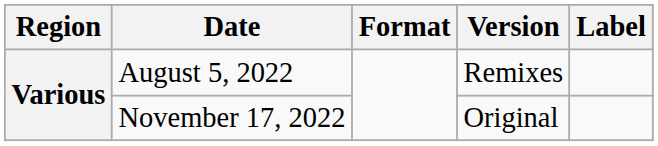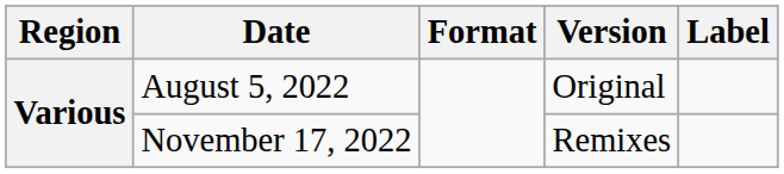August 5, 2022 | Version: Remixes -> Original
November 17, 2022 | Version: Original -> Remixes
